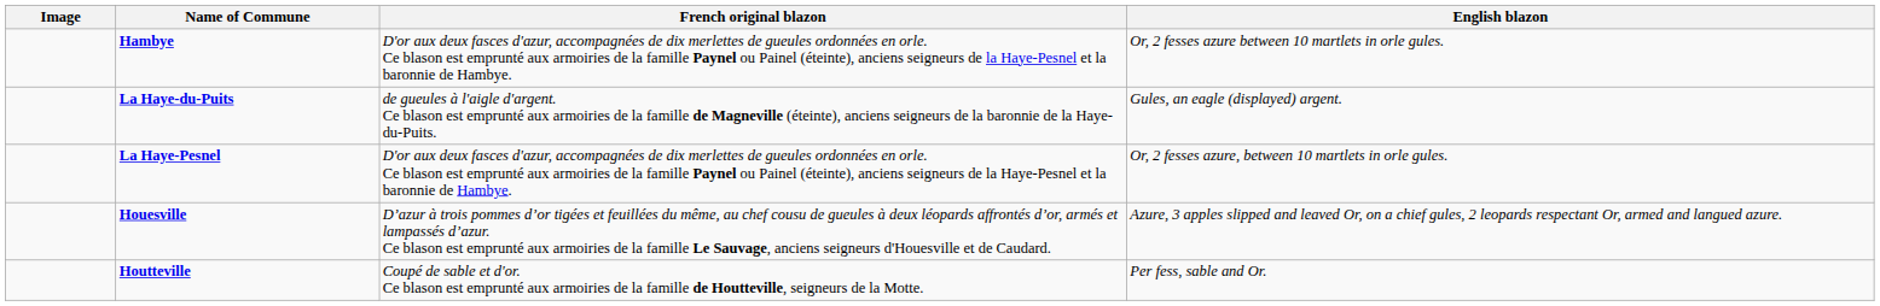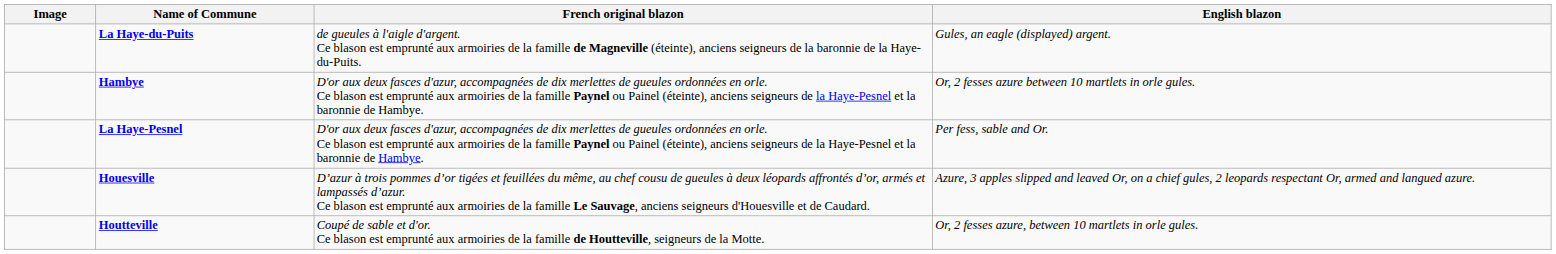rows swapped: Hambye <-> La Haye-du-Puits
La Haye-Pesnel | English blazon: Or, 2 fesses azure, between 10 martlets in orle gules. -> Per fess, sable and Or.
Houtteville | English blazon: Per fess, sable and Or. -> Or, 2 fesses azure, between 10 martlets in orle gules.
